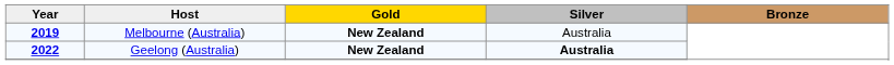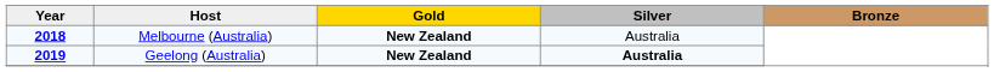Melbourne (Australia) | Year: 2019 -> 2018
Geelong (Australia) | Year: 2022 -> 2019
